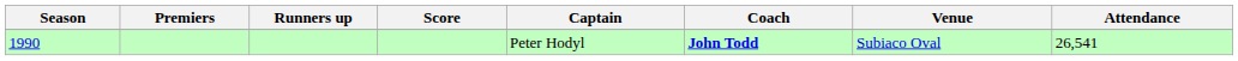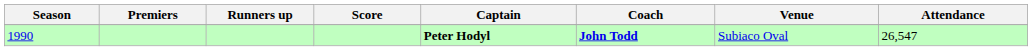1990 | Captain: normal -> bold
1990 | Attendance: 26,541 -> 26,547
